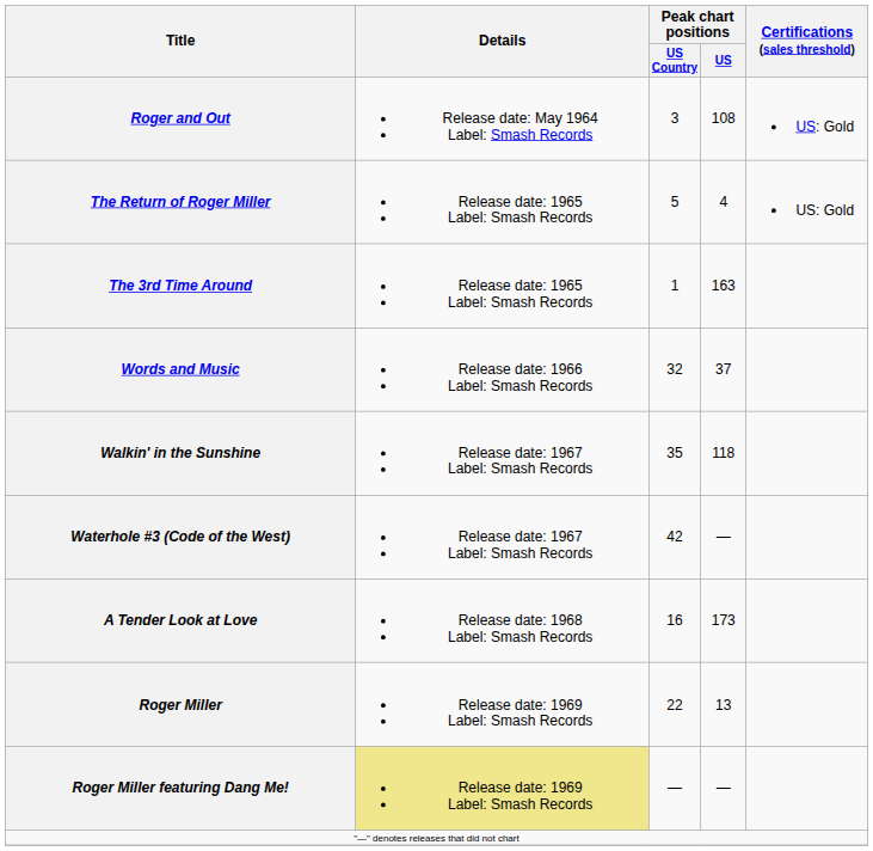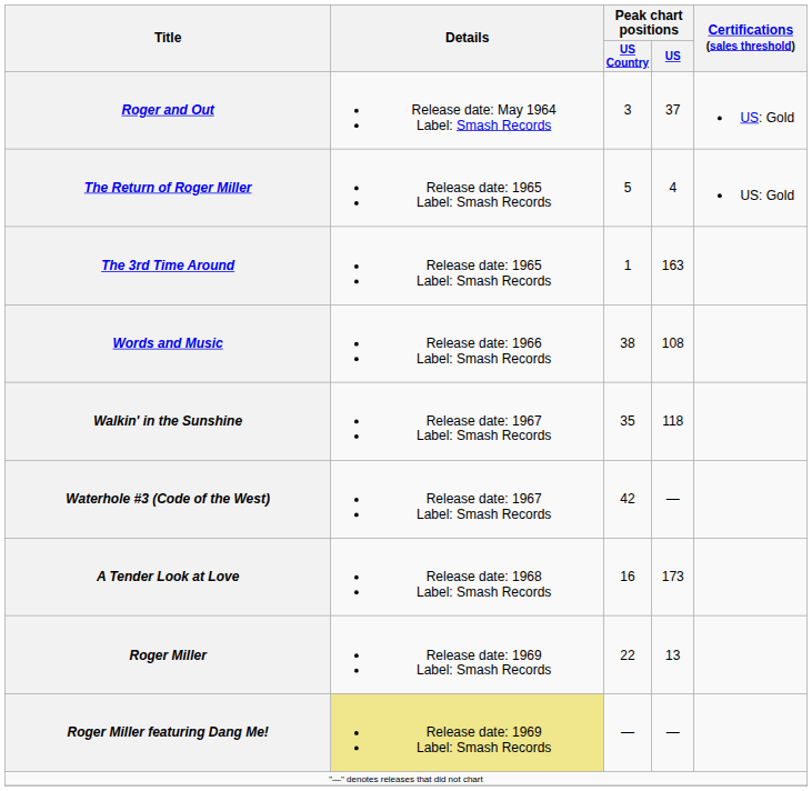Roger and Out | Peak chart positions / US: 108 -> 37
Words and Music | Peak chart positions / US Country: 32 -> 38
Words and Music | Peak chart positions / US: 37 -> 108
